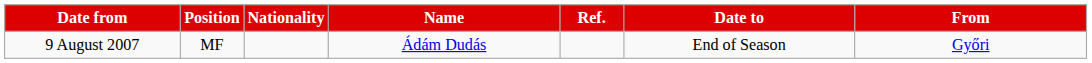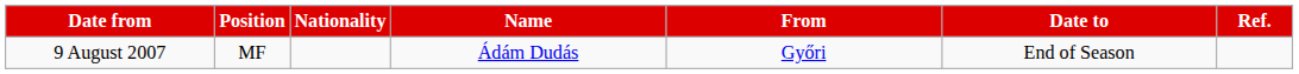columns swapped: From <-> Ref.
